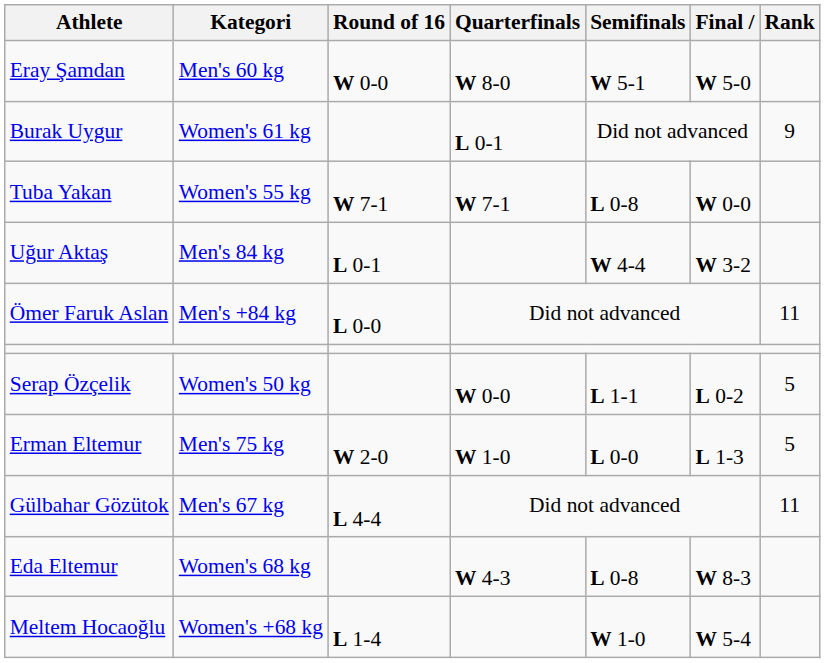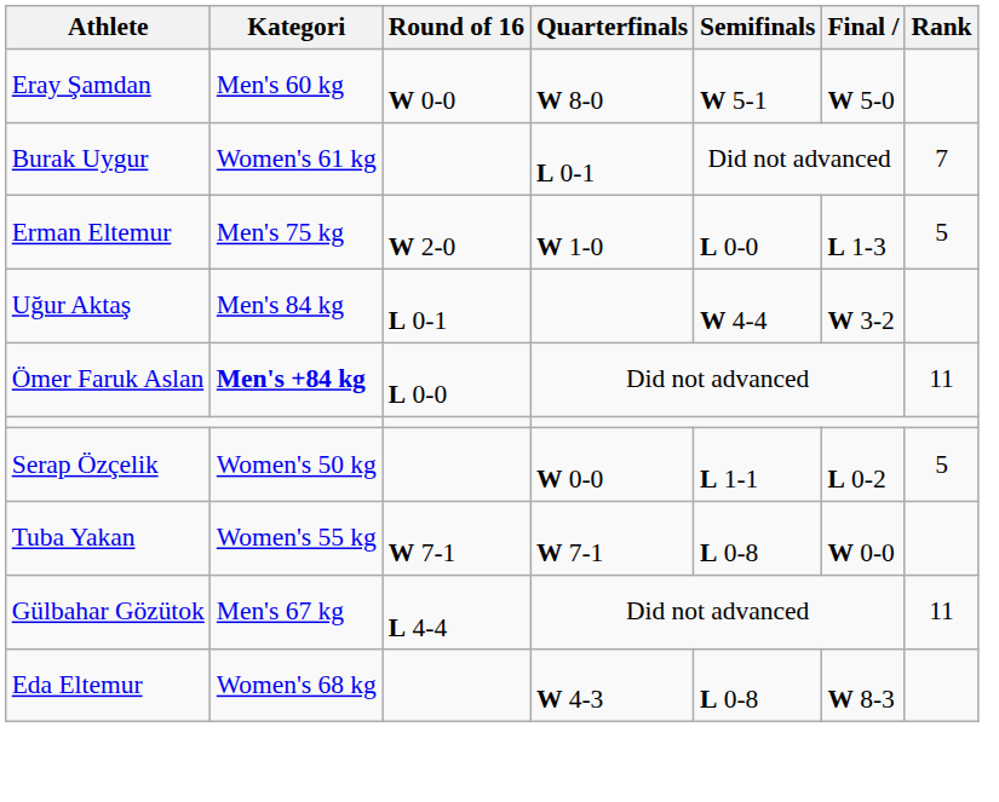Burak Uygur | Rank: 9 -> 7
rows swapped: Erman Eltemur <-> Tuba Yakan
Ömer Faruk Aslan | Kategori: normal -> bold
- row: Meltem Hocaoğlu | Women's +68 kg | L 1-4 | W 1-0 | W 5-4
